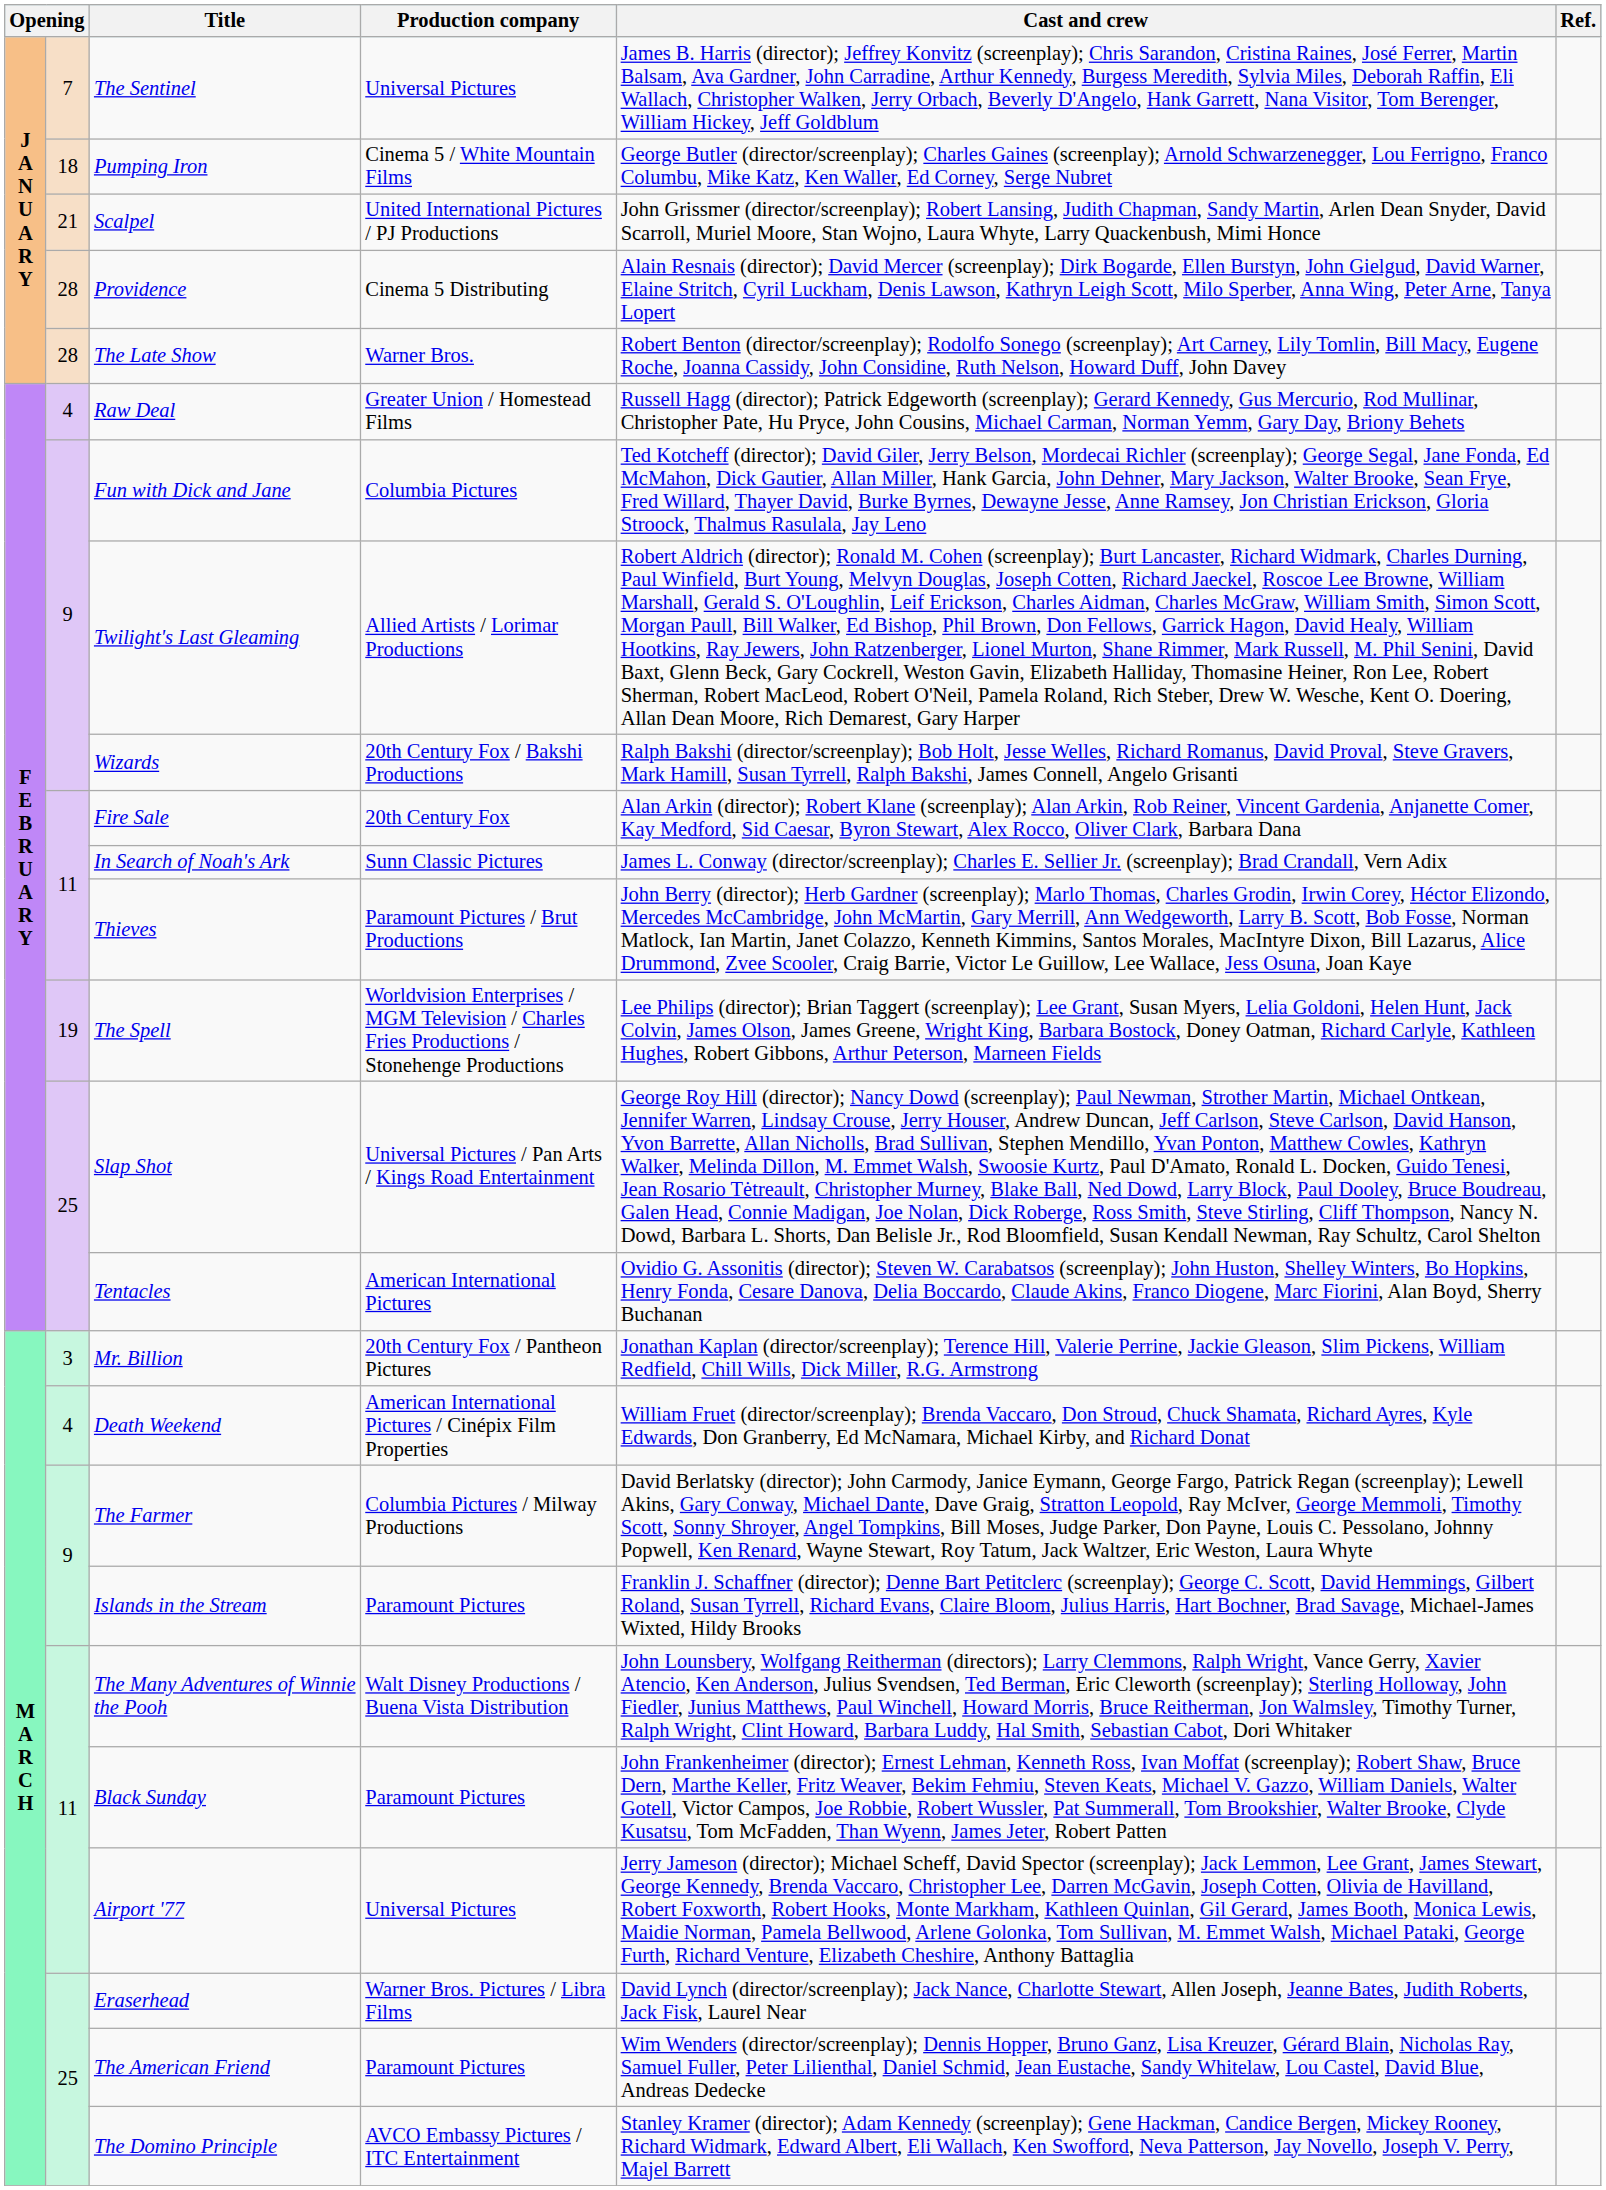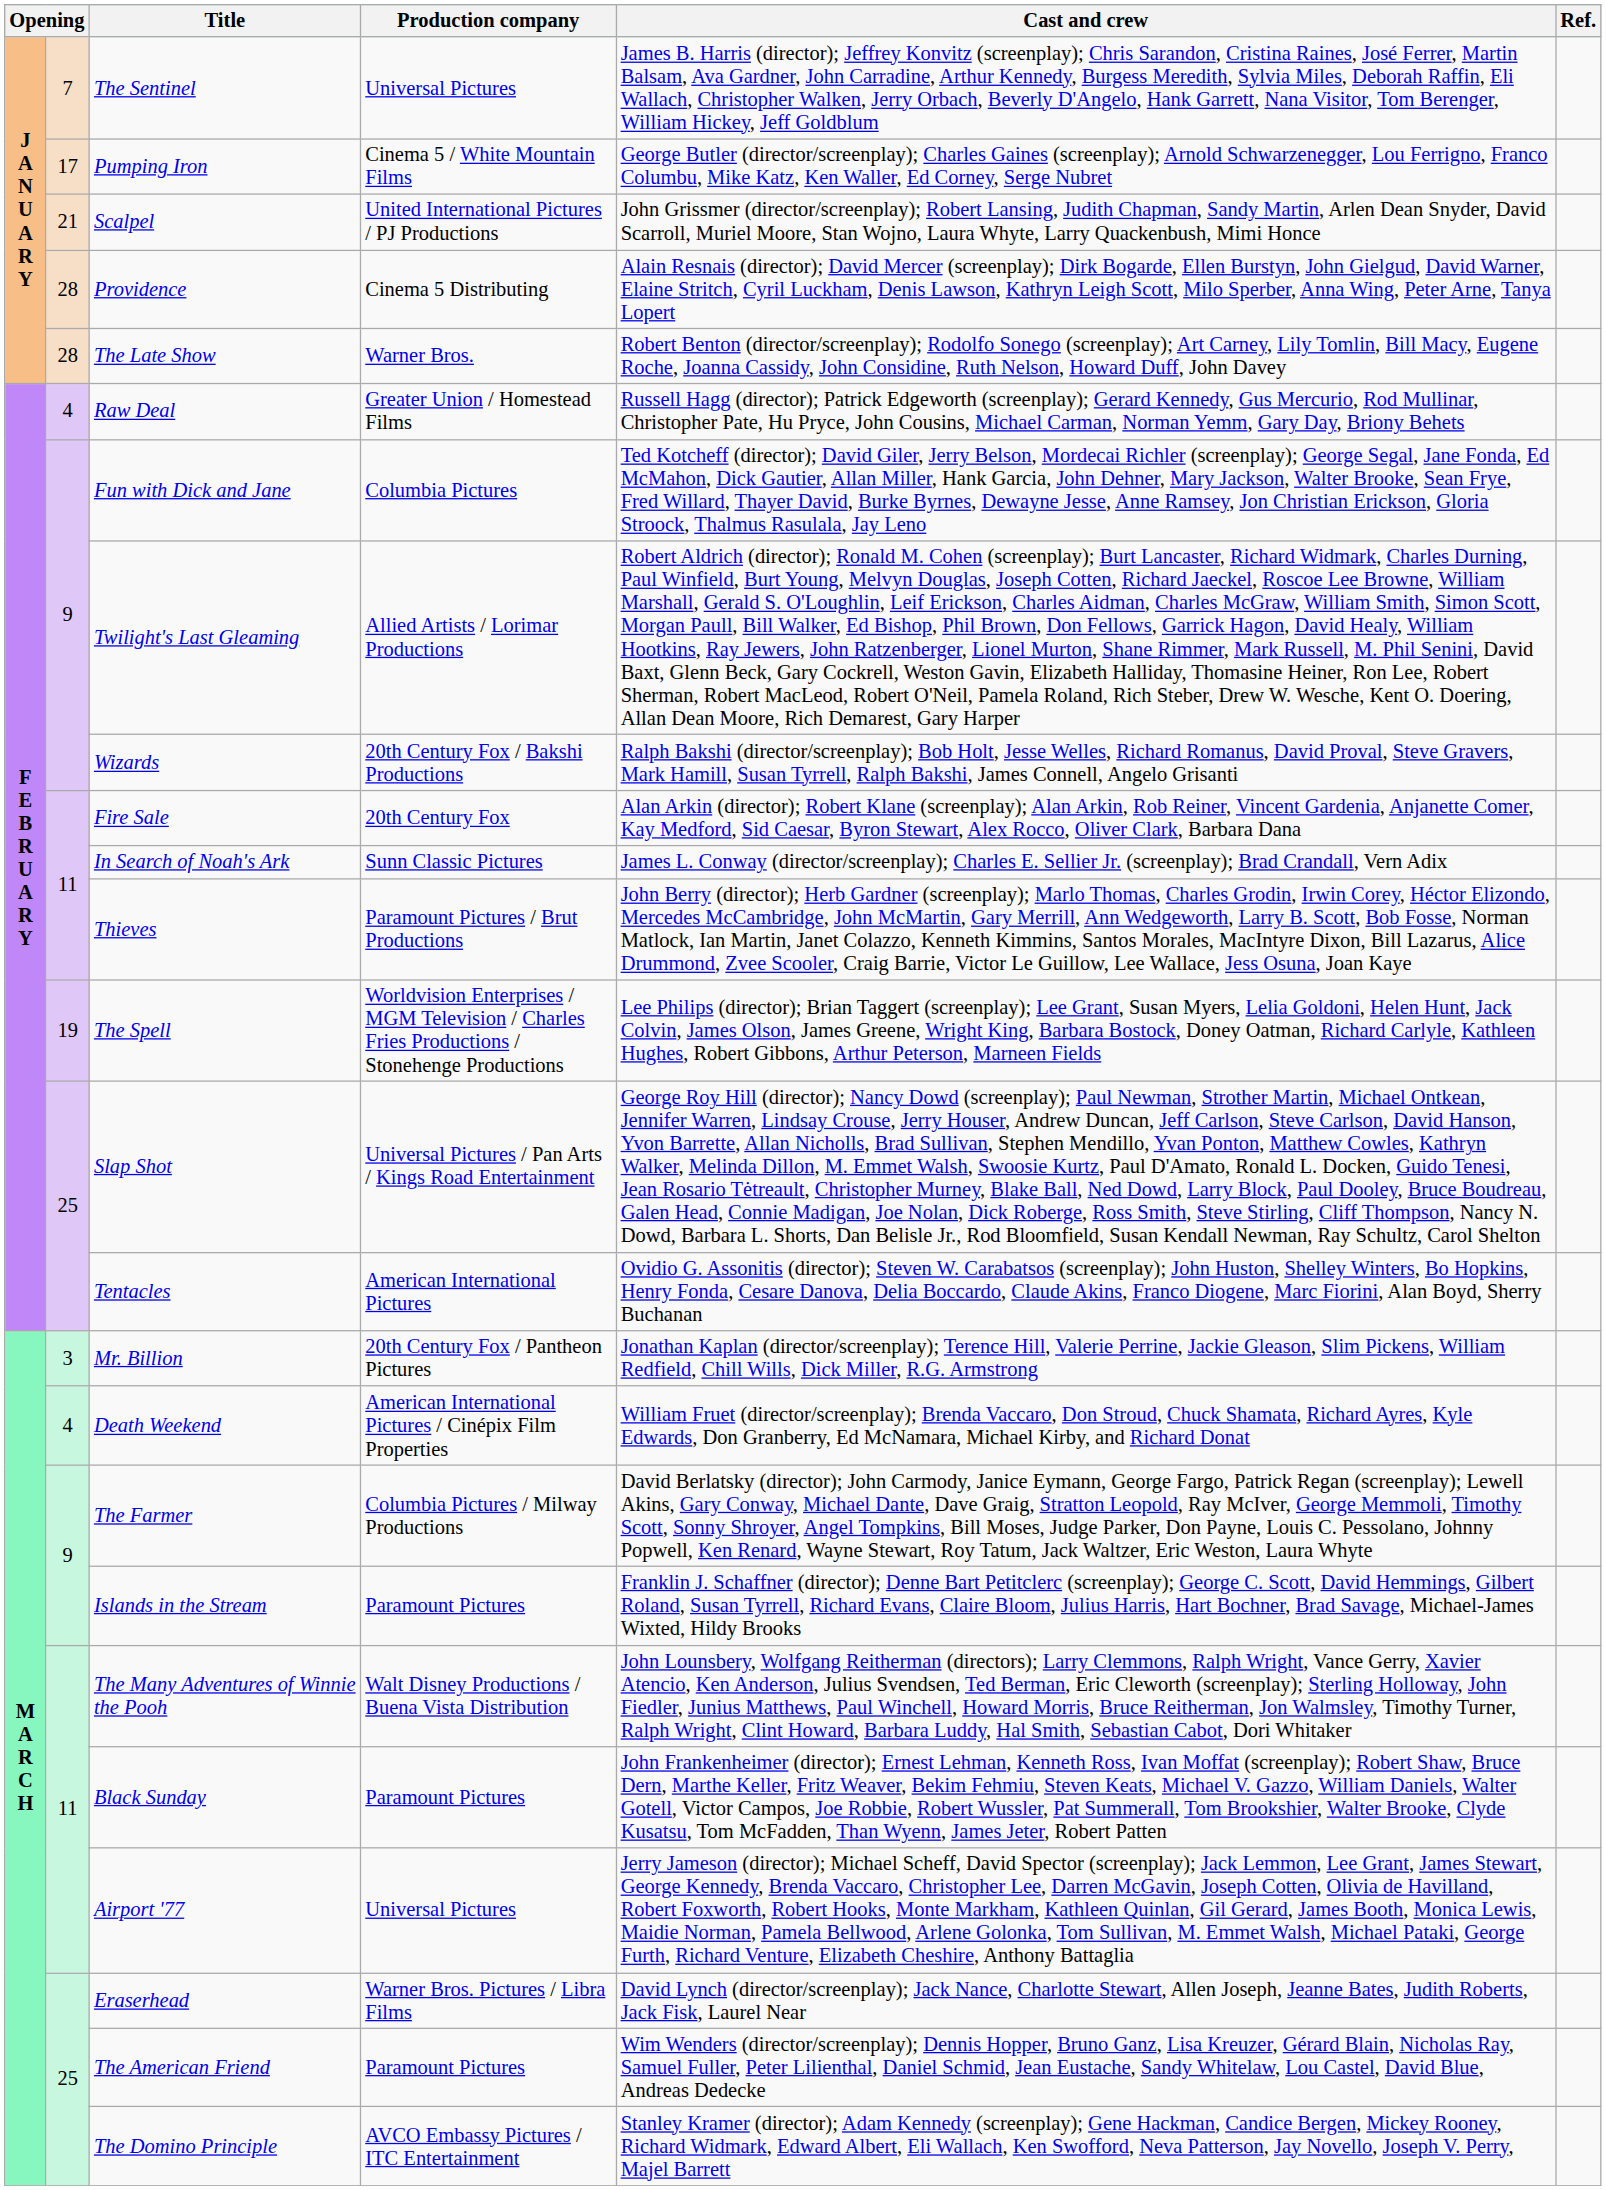Pumping Iron | column 2: 18 -> 17
